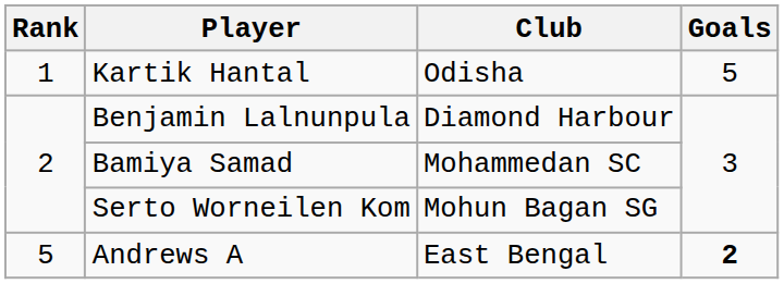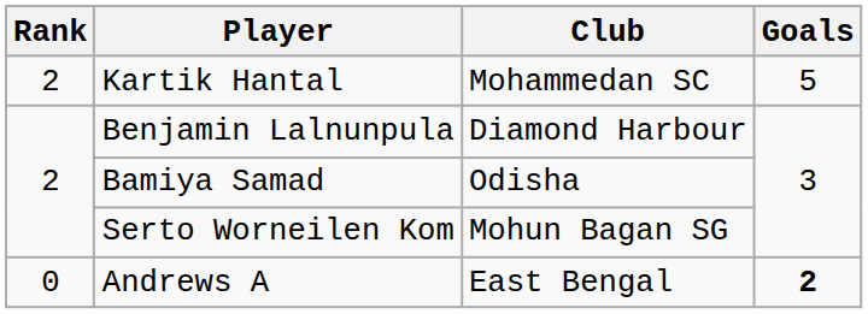Kartik Hantal | Rank: 1 -> 2
Kartik Hantal | Club: Odisha -> Mohammedan SC
Bamiya Samad | Club: Mohammedan SC -> Odisha
Andrews A | Rank: 5 -> 0
